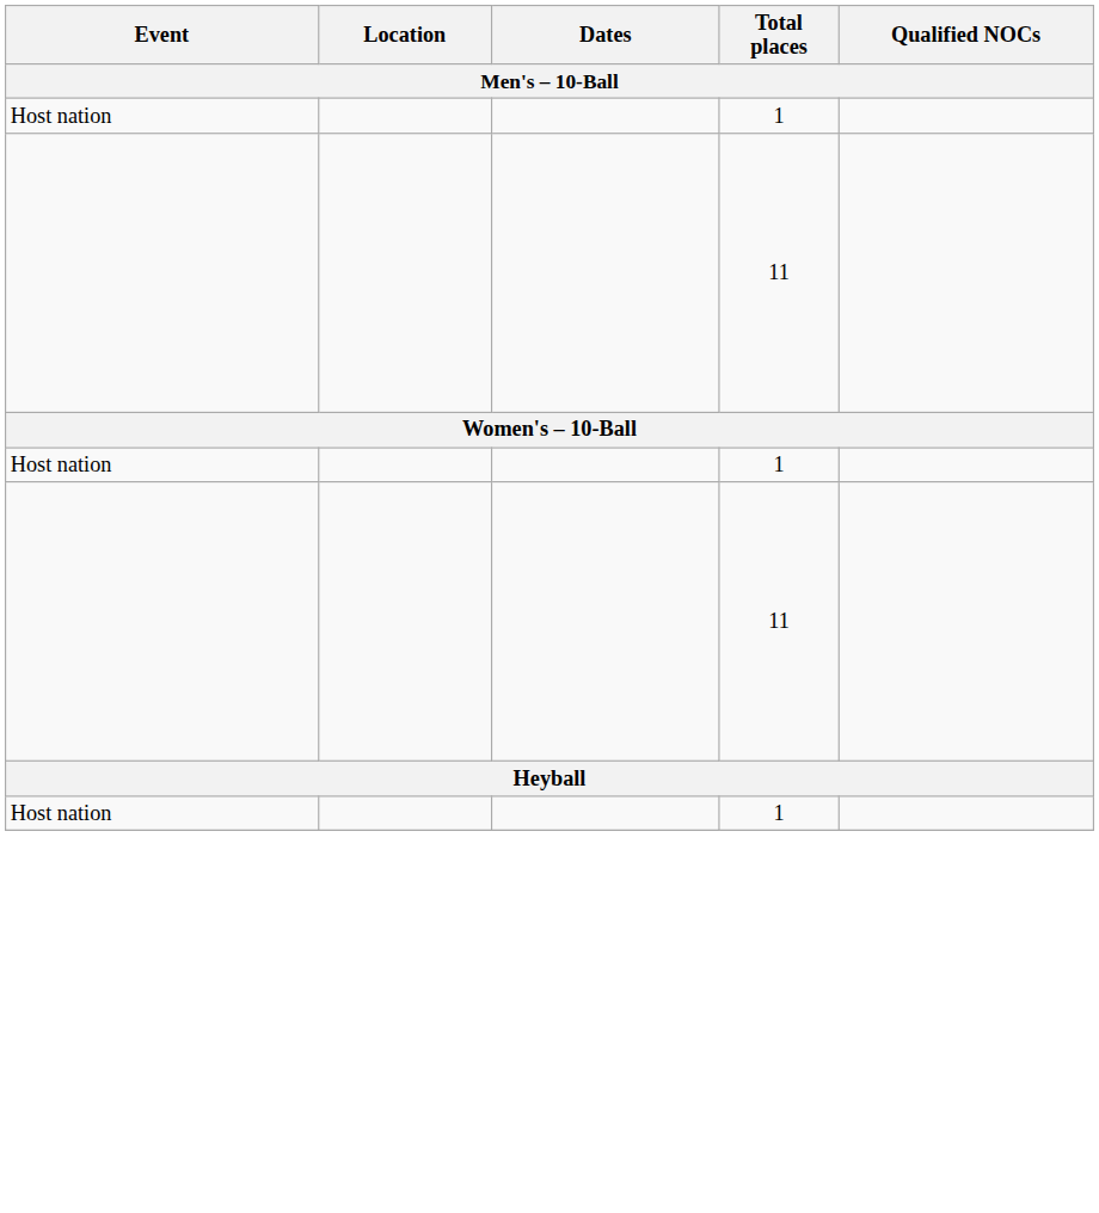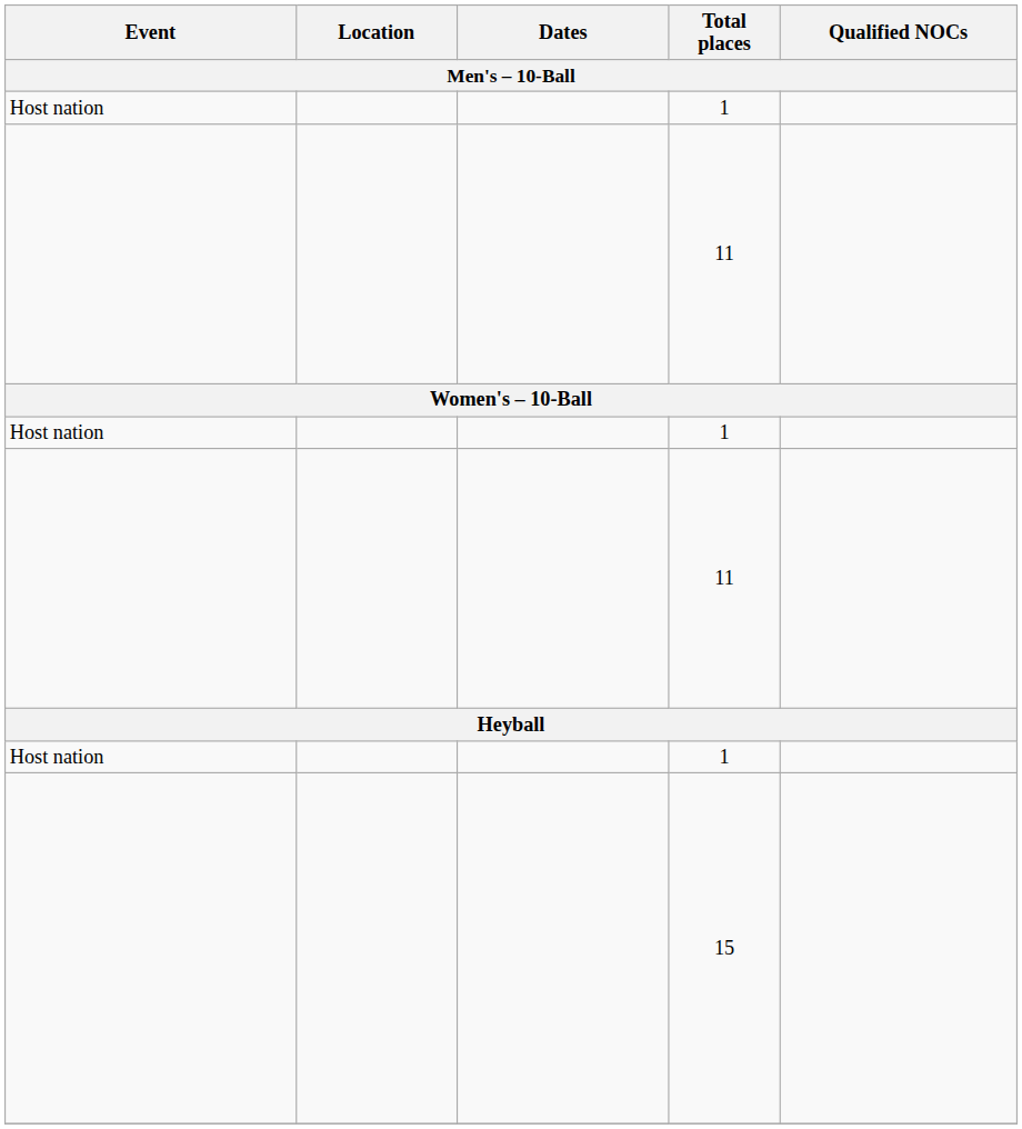+ row: 15
